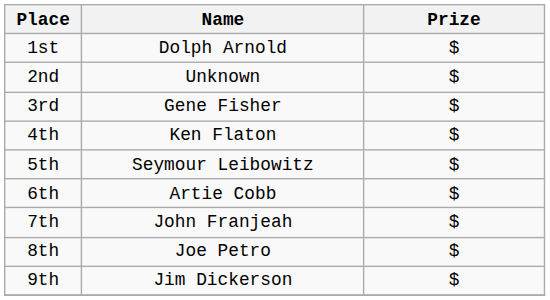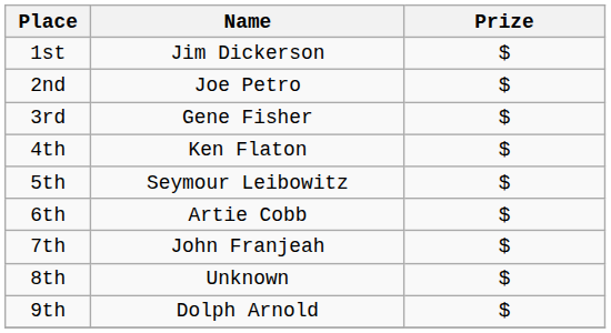1st | Name: Dolph Arnold -> Jim Dickerson
2nd | Name: Unknown -> Joe Petro
8th | Name: Joe Petro -> Unknown
9th | Name: Jim Dickerson -> Dolph Arnold
